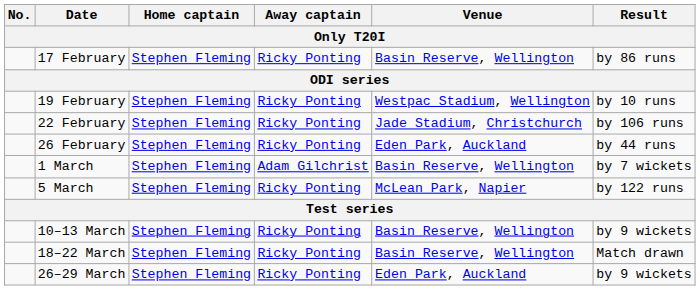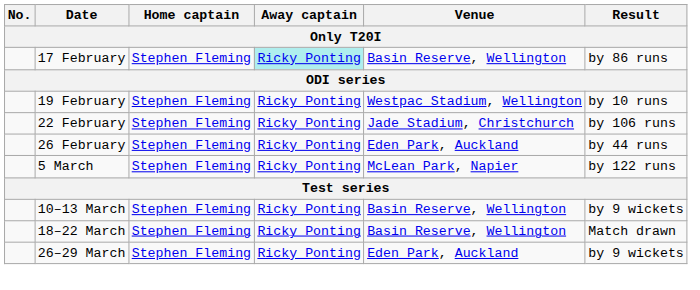17 February | Away captain: no background -> paleturquoise background
- row: 1 March | Stephen Fleming | Adam Gilchrist | Basin Reserve, Wellington | by 7 wickets
